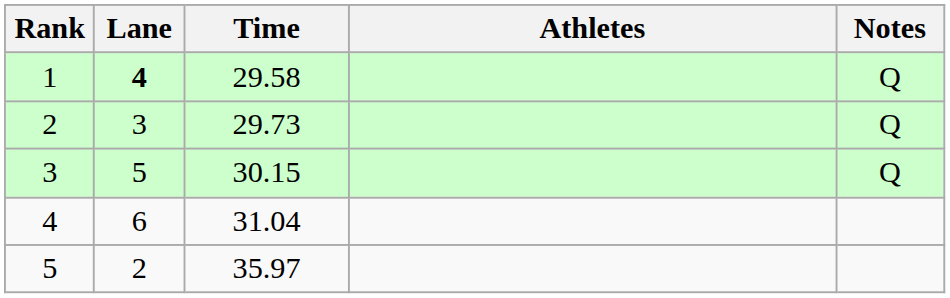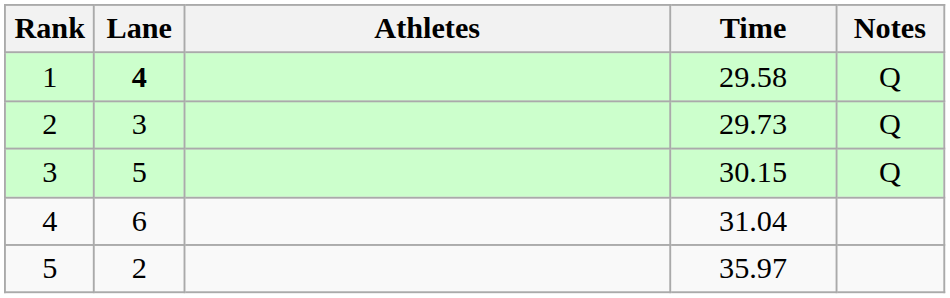columns swapped: Athletes <-> Time
